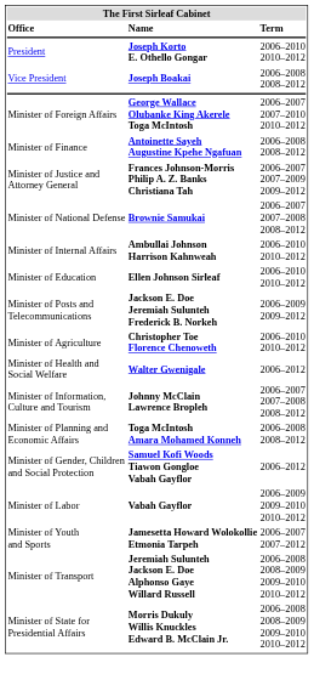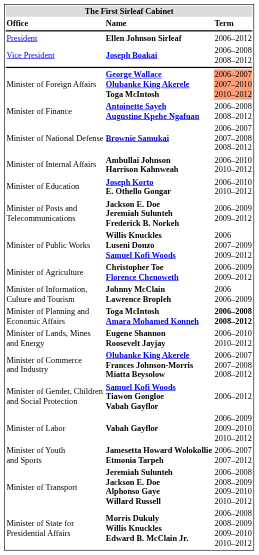President | Name: Joseph Korto E. Othello Gongar -> Ellen Johnson Sirleaf
President | Term: 2006–2010 2010–2012 -> 2006–2012
Minister of Foreign Affairs | Term: no background -> lightsalmon background
- row: Minister of Justice and Attorney General | Frances Johnson-Morris Philip A. Z. Banks Christiana Tah | 2006–2007 2007–2009 2009–2012
Minister of Education | Name: Ellen Johnson Sirleaf -> Joseph Korto E. Othello Gongar
+ row: Minister of Public Works | Willis Knuckles Luseni Donzo Samuel Kofi Woods | 2006 2007–2009 2009–2012
Minister of Agriculture | Term: 2006–2010 2010–2012 -> 2006–2009 2009–2012
- row: Minister of Health and Social Welfare | Walter Gwenigale | 2006–2012
Minister of Information, Culture and Tourism | Term: 2006–2007 2007–2008 2008–2012 -> 2006 2006–2009
Minister of Planning and Economic Affairs | Term: normal -> bold
+ row: Minister of Lands, Mines and Energy | Eugene Shannon Roosevelt Jayjay | 2006–2010 2010–2012
+ row: Minister of Commerce and Industry | Olubanke King Akerele Frances Johnson-Morris Miatta Beysolow | 2006–2007 2007–2008 2008–2012
